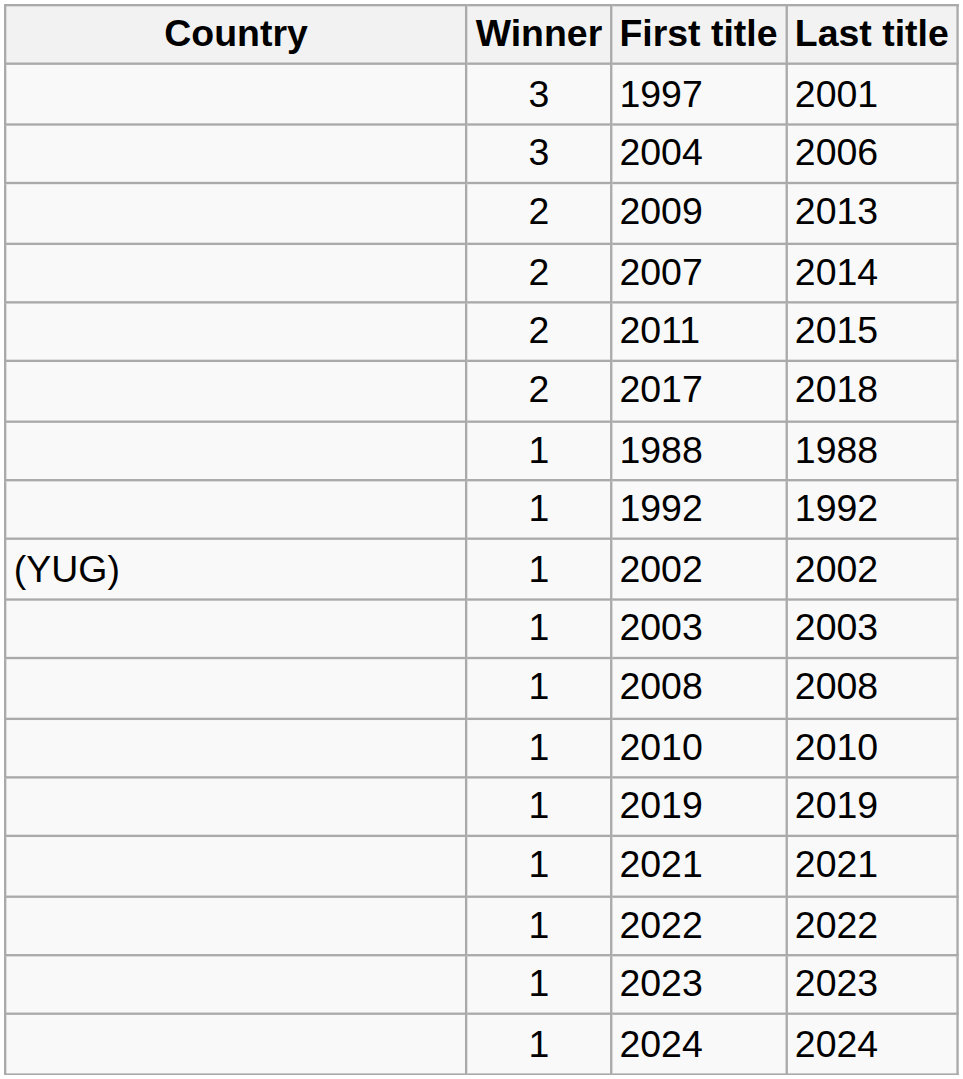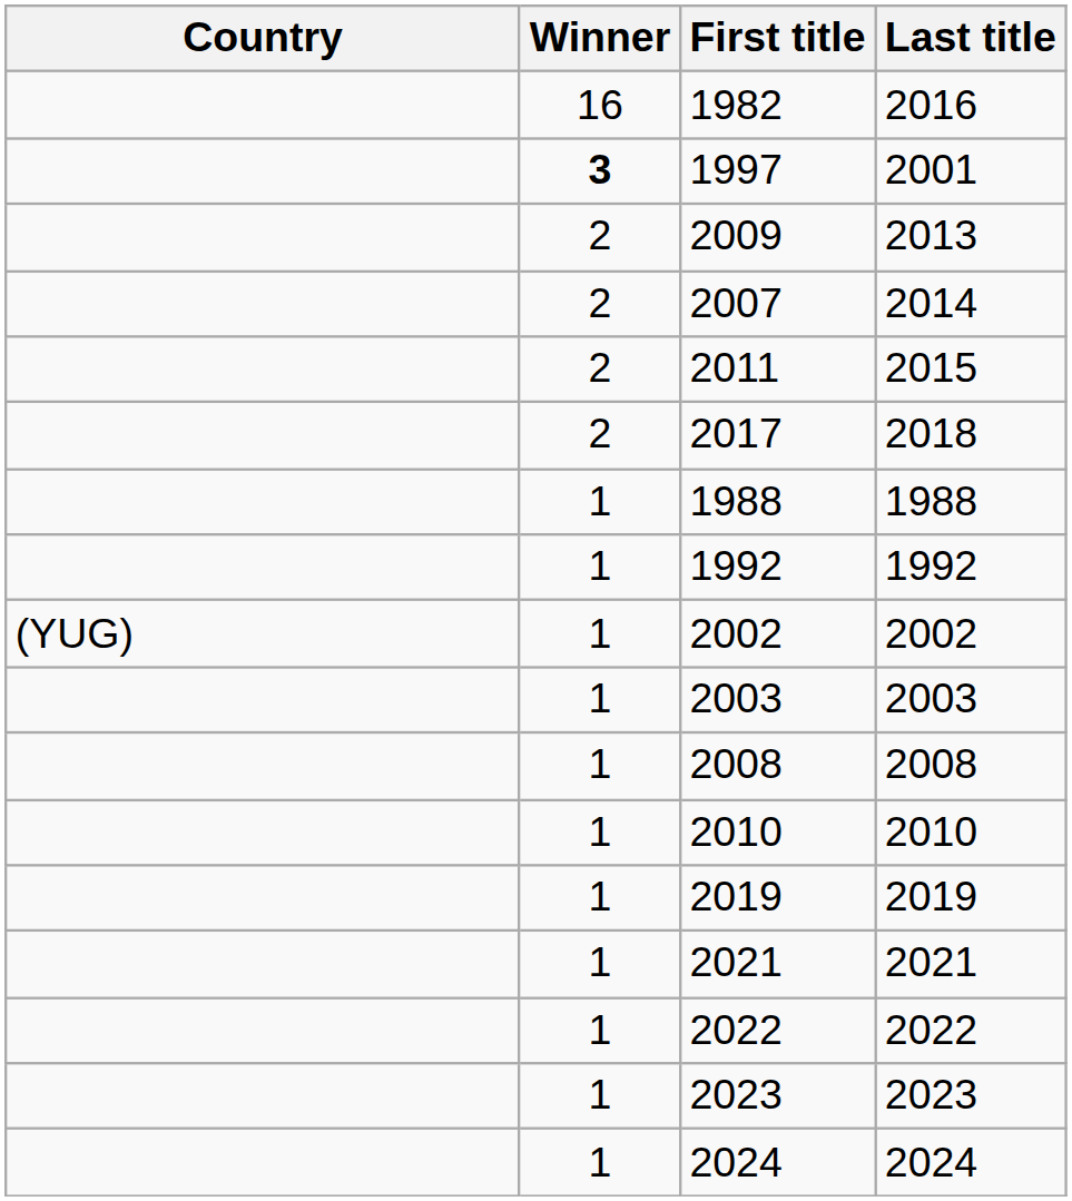+ row: 16 | 1982 | 2016
1997 | Winner: normal -> bold
- row: 3 | 2004 | 2006
